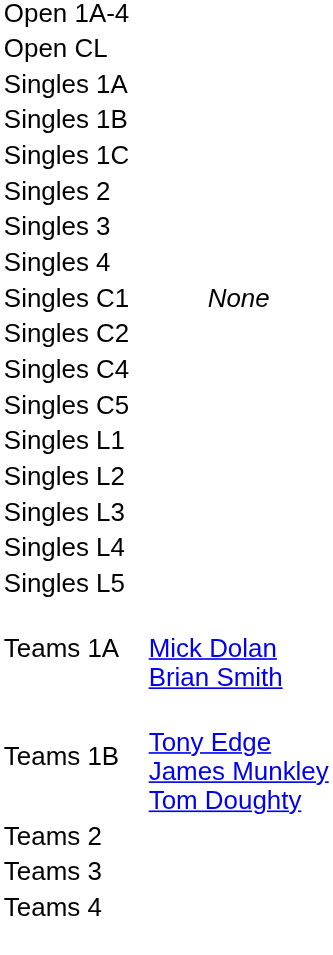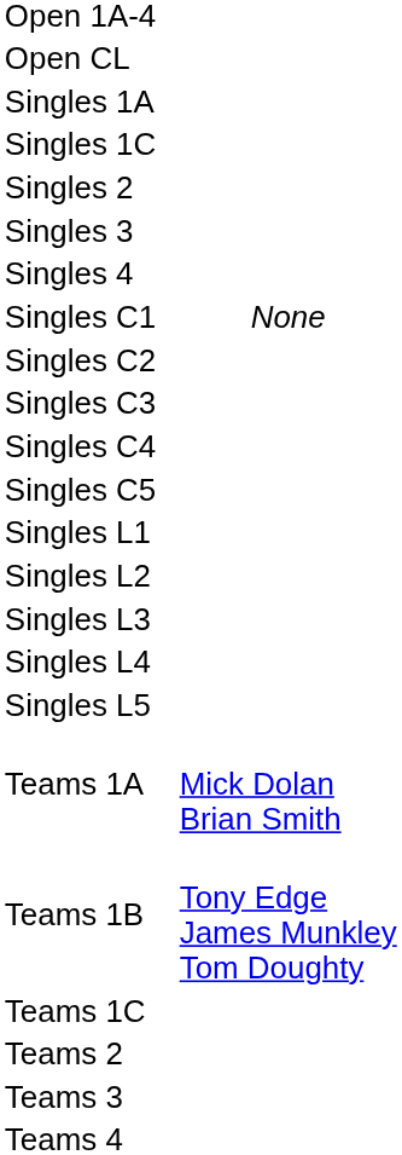- row: Singles 1B
+ row: Singles C3
+ row: Teams 1C
